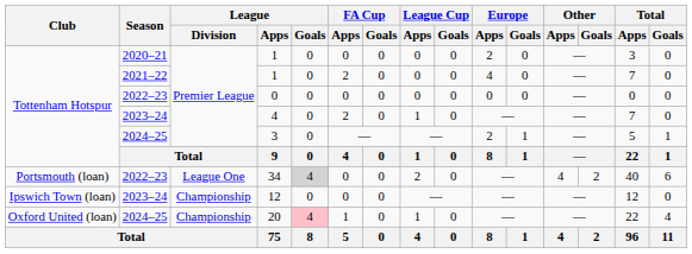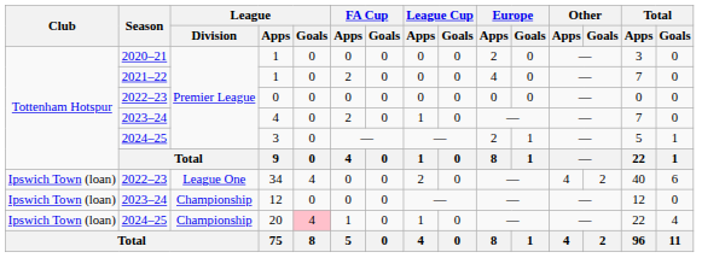34 | Club: Portsmouth (loan) -> Ipswich Town (loan)
34 | League / Goals: lightgrey background -> no background
20 | Club: Oxford United (loan) -> Ipswich Town (loan)
